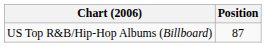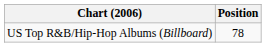US Top R&B/Hip-Hop Albums (Billboard) | Position: 87 -> 78
